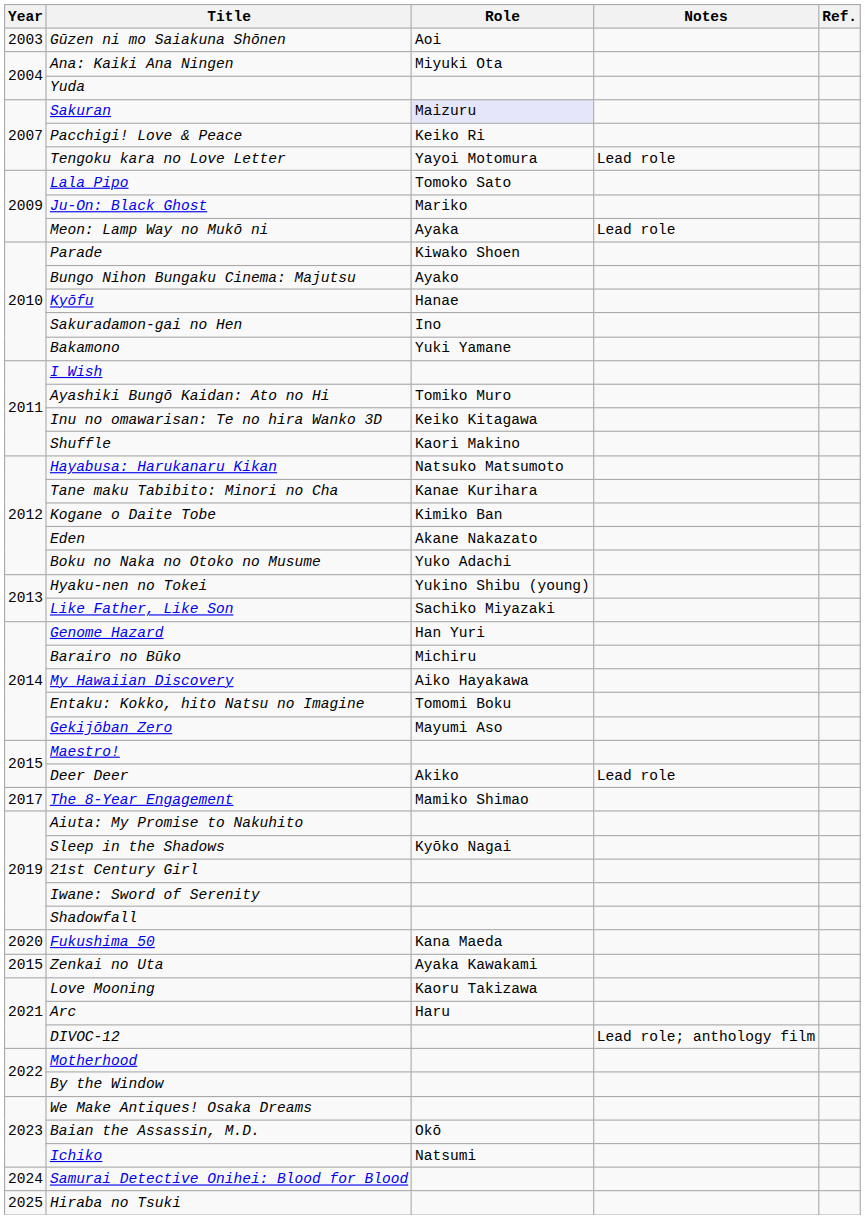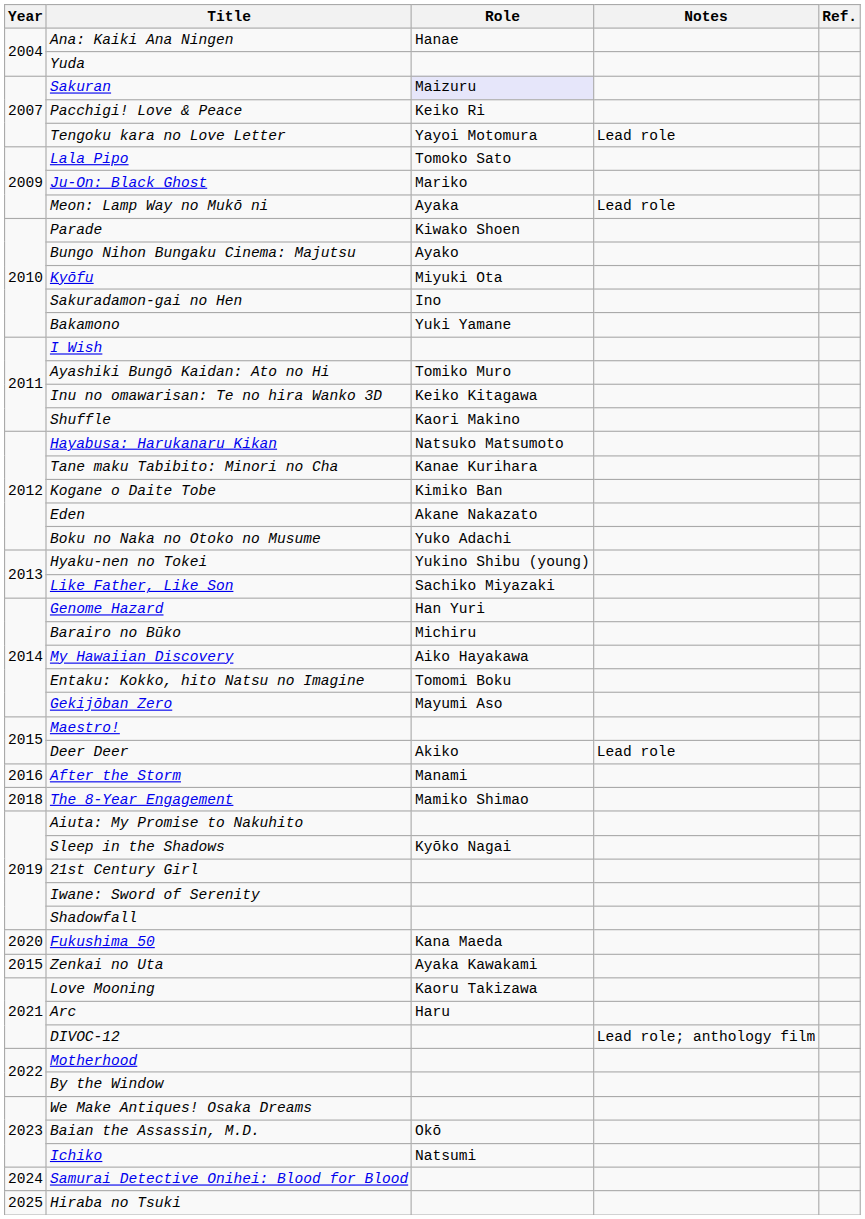- row: 2003 | Gūzen ni mo Saiakuna Shōnen | Aoi
Ana: Kaiki Ana Ningen | Role: Miyuki Ota -> Hanae
Kyōfu | Role: Hanae -> Miyuki Ota
+ row: 2016 | After the Storm | Manami
The 8-Year Engagement | Year: 2017 -> 2018
